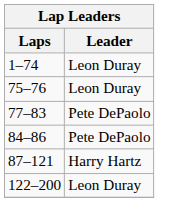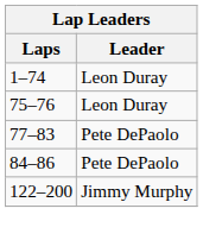- row: 87–121 | Harry Hartz
122–200 | Leader: Leon Duray -> Jimmy Murphy
